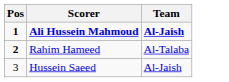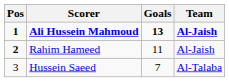+ column: Goals | 13 | 11 | 7
Rahim Hameed | Team: Al-Talaba -> Al-Jaish
Hussein Saeed | Team: Al-Jaish -> Al-Talaba
